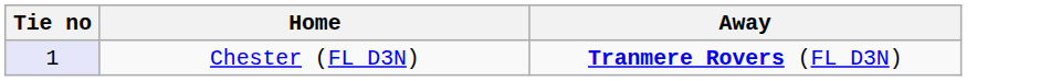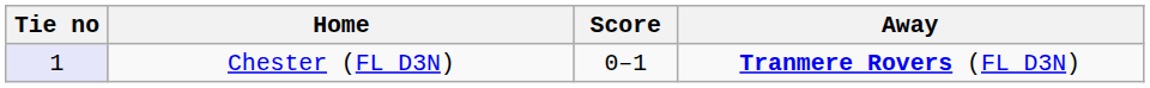+ column: Score | 0–1
